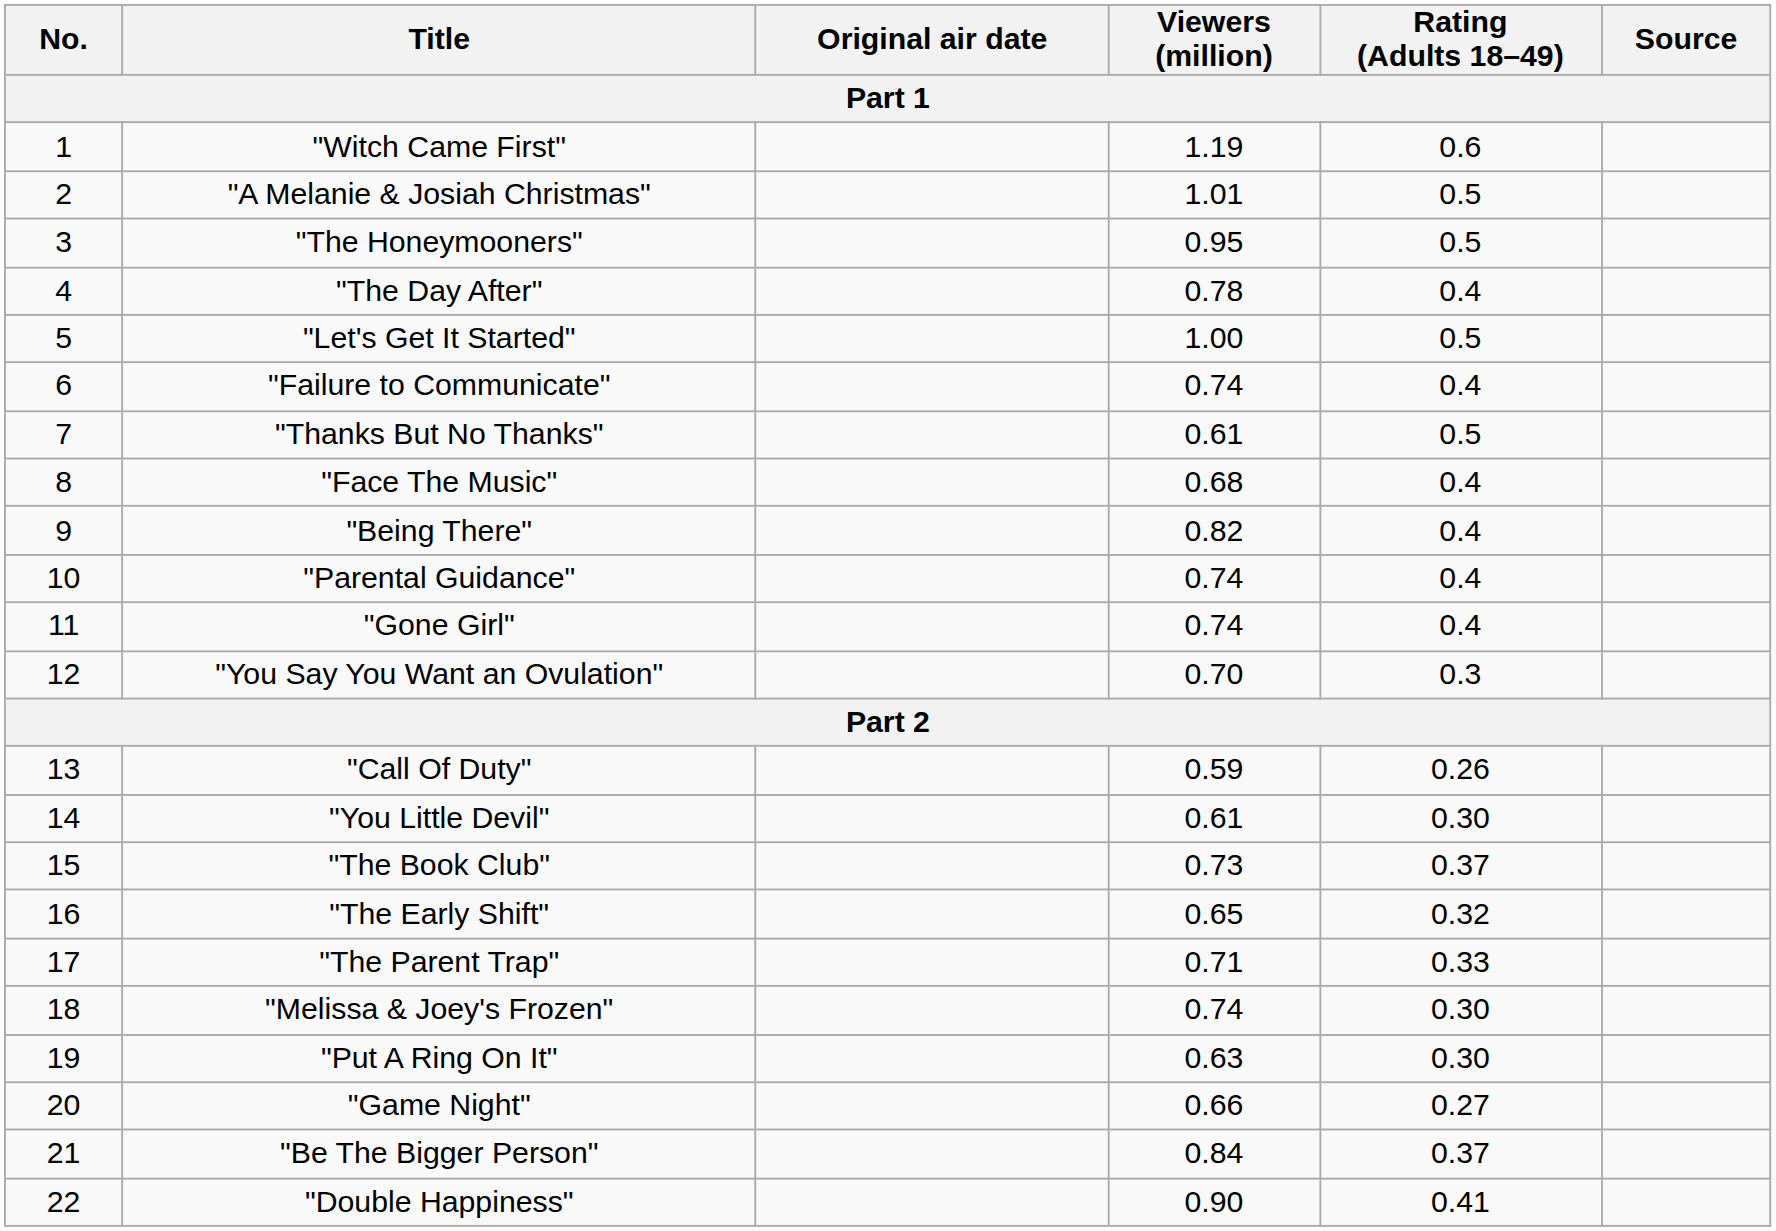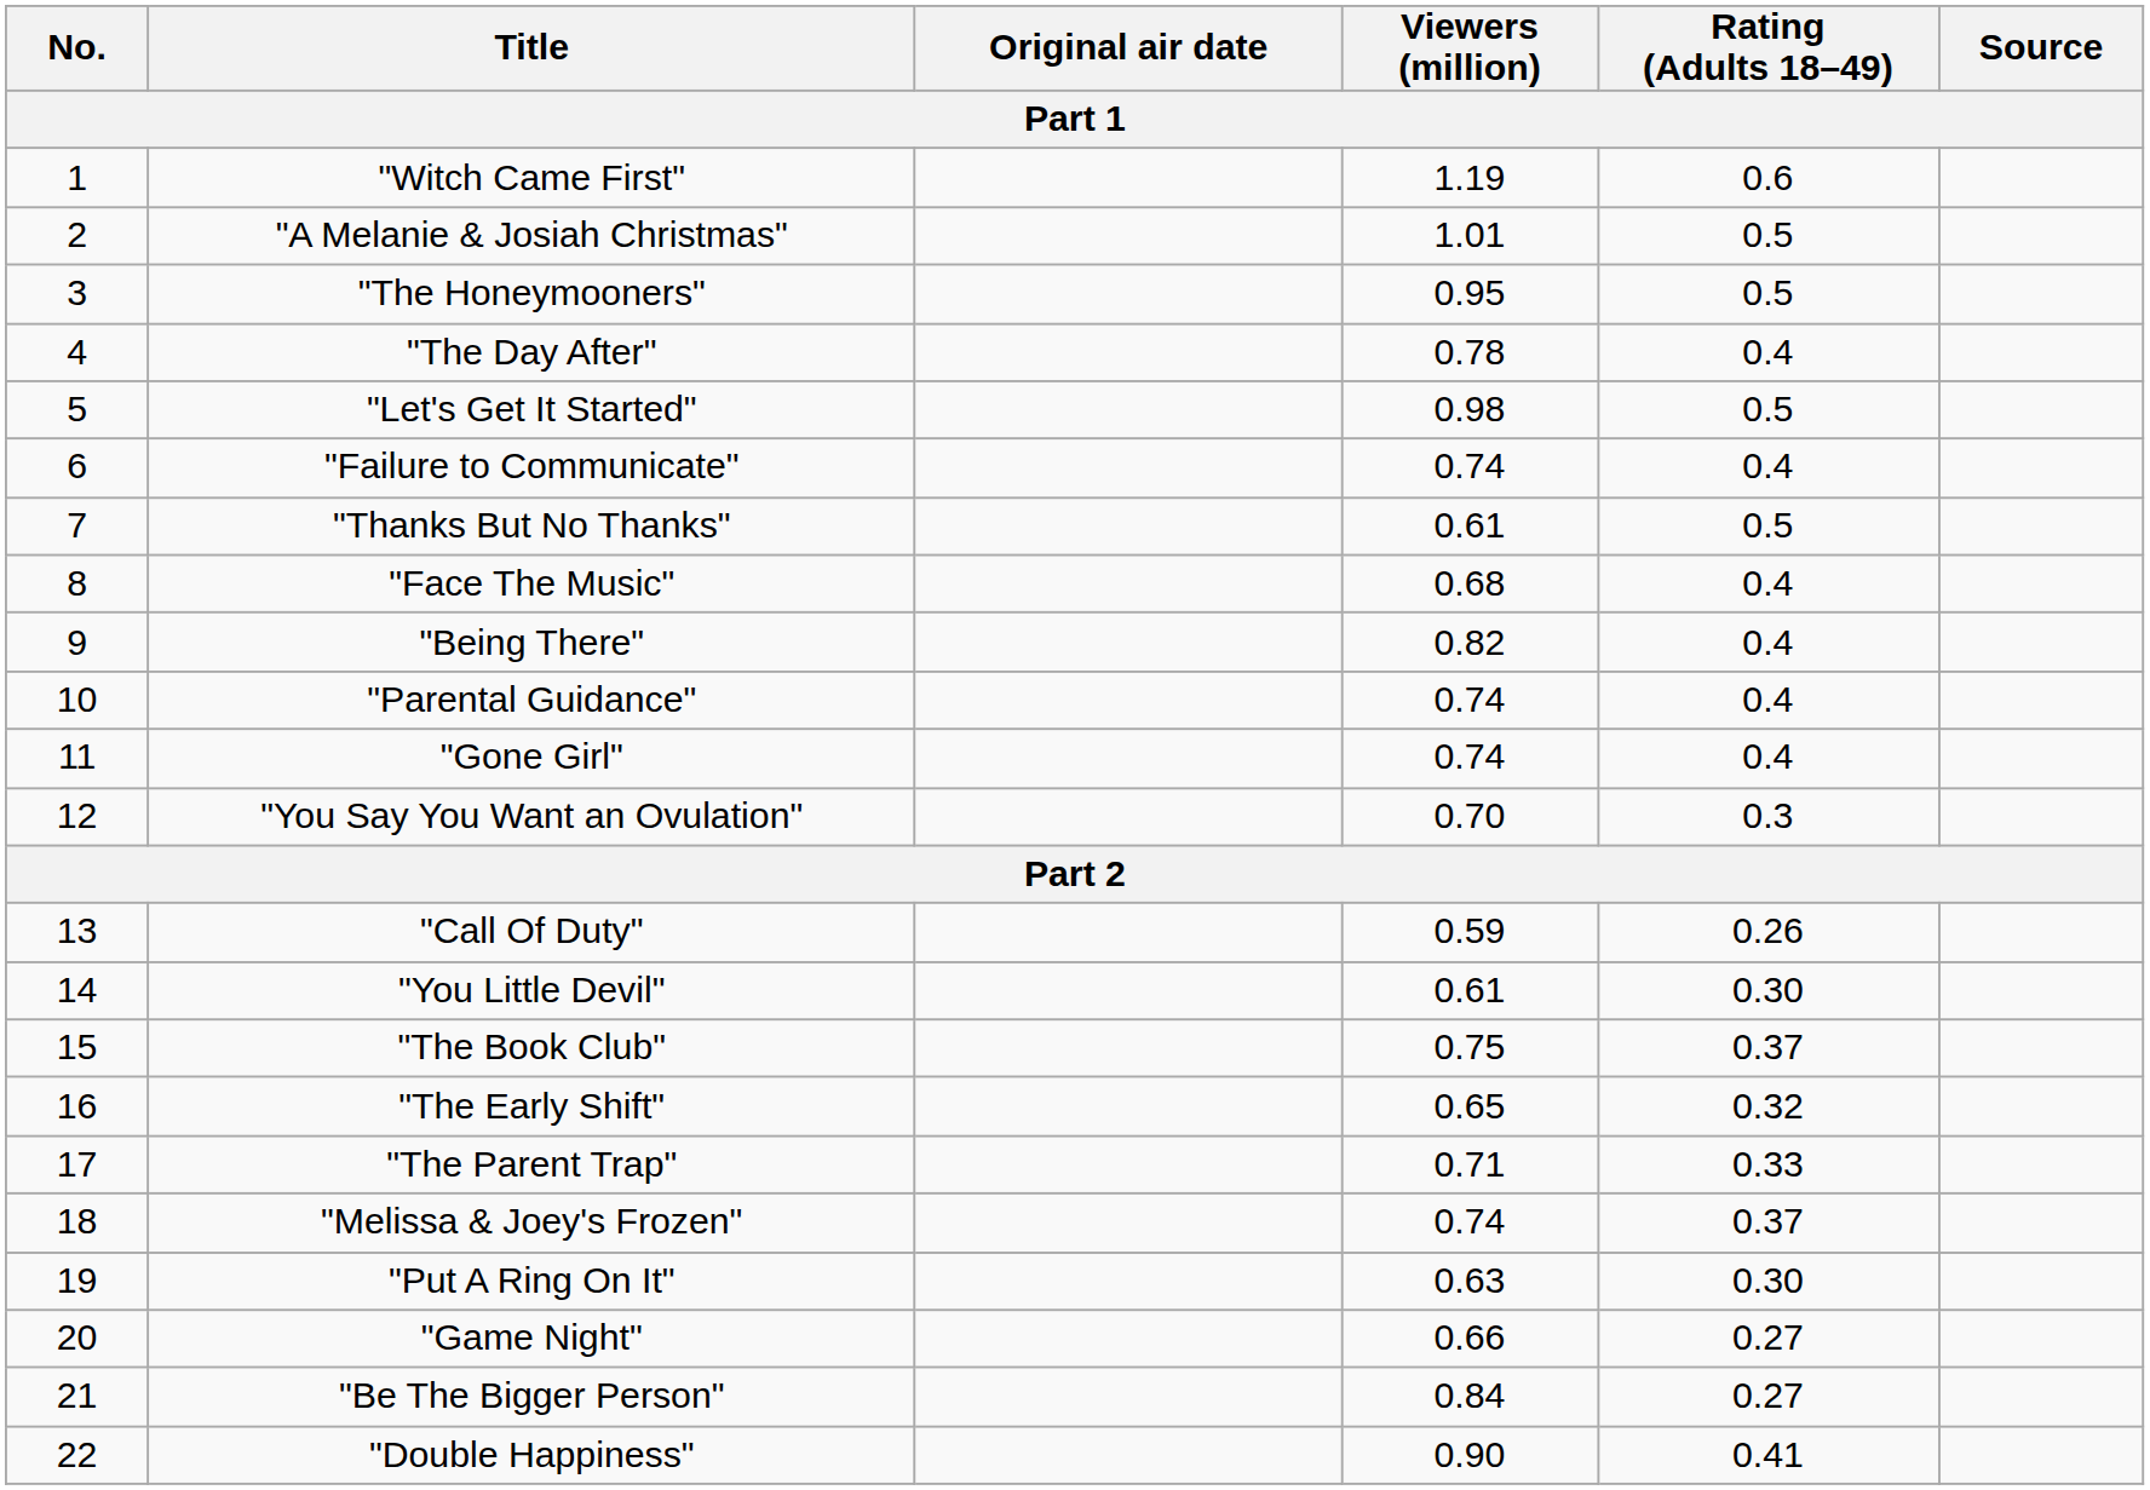"Let's Get It Started" | Viewers (million): 1.00 -> 0.98
"The Book Club" | Viewers (million): 0.73 -> 0.75
"Melissa & Joey's Frozen" | Rating (Adults 18–49): 0.30 -> 0.37
"Be The Bigger Person" | Rating (Adults 18–49): 0.37 -> 0.27
